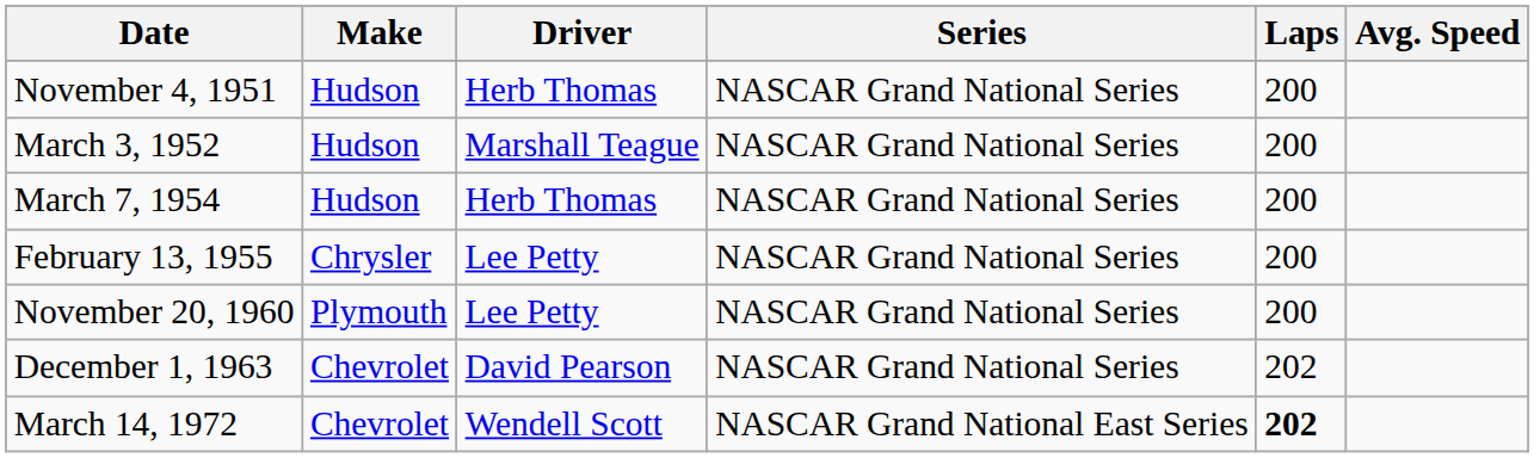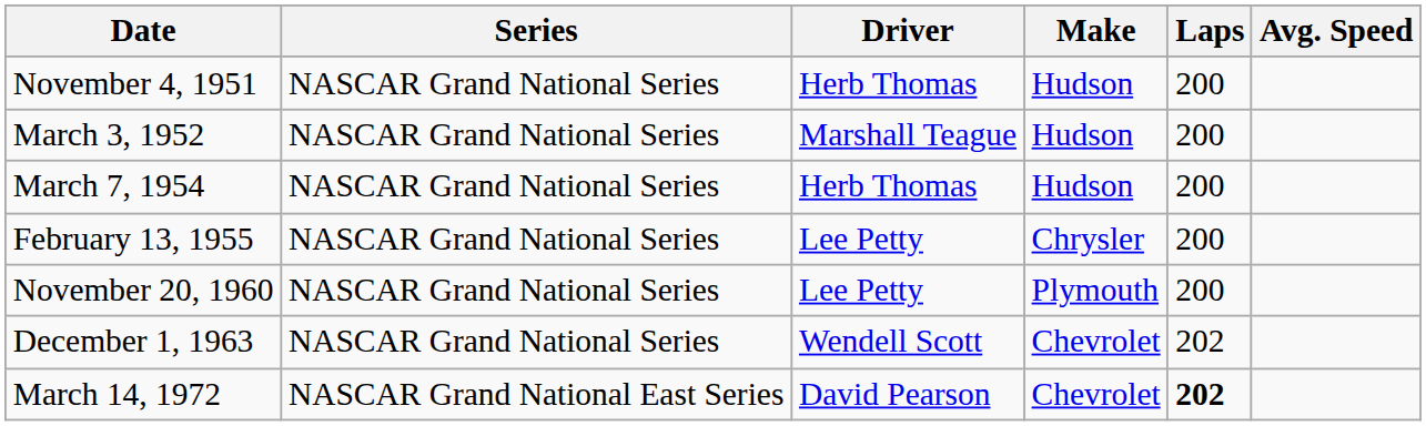columns swapped: Series <-> Make
December 1, 1963 | Driver: David Pearson -> Wendell Scott
March 14, 1972 | Driver: Wendell Scott -> David Pearson
